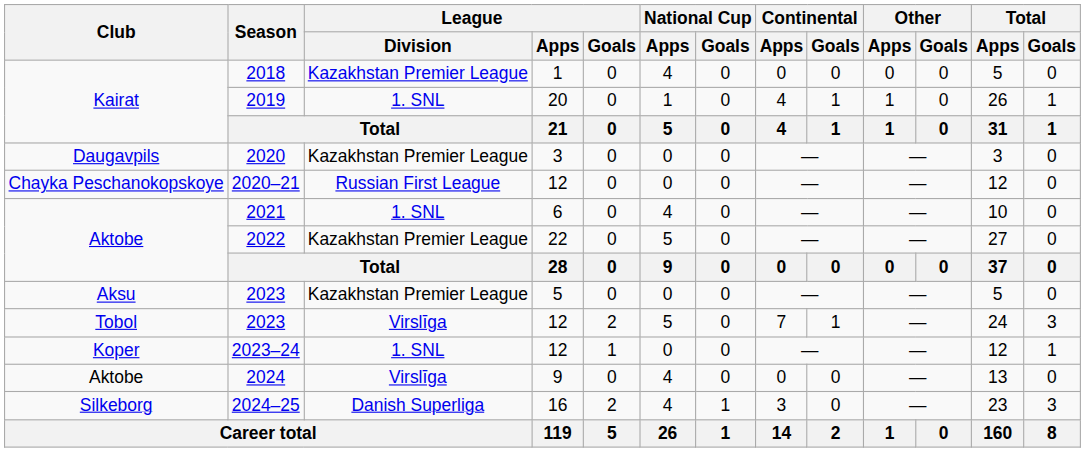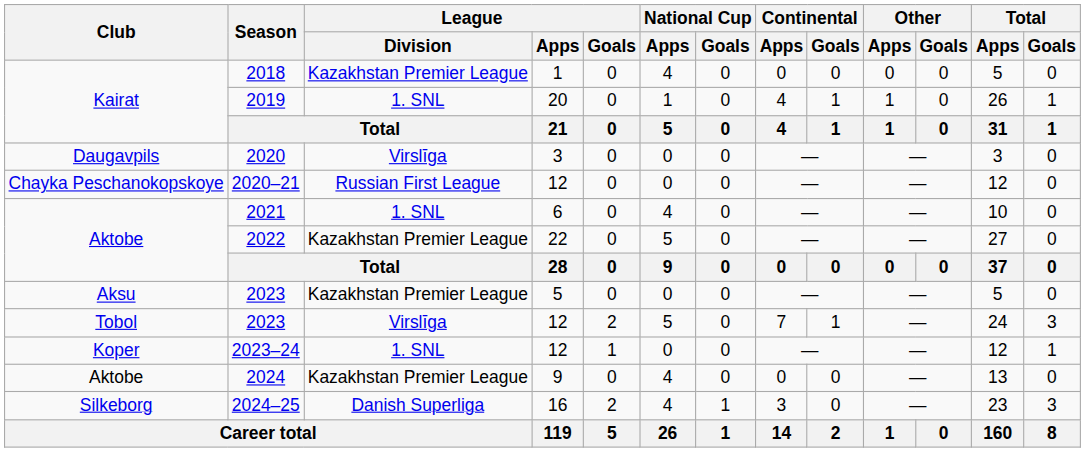2020 | League / Division: Kazakhstan Premier League -> Virslīga
2024 | League / Division: Virslīga -> Kazakhstan Premier League
